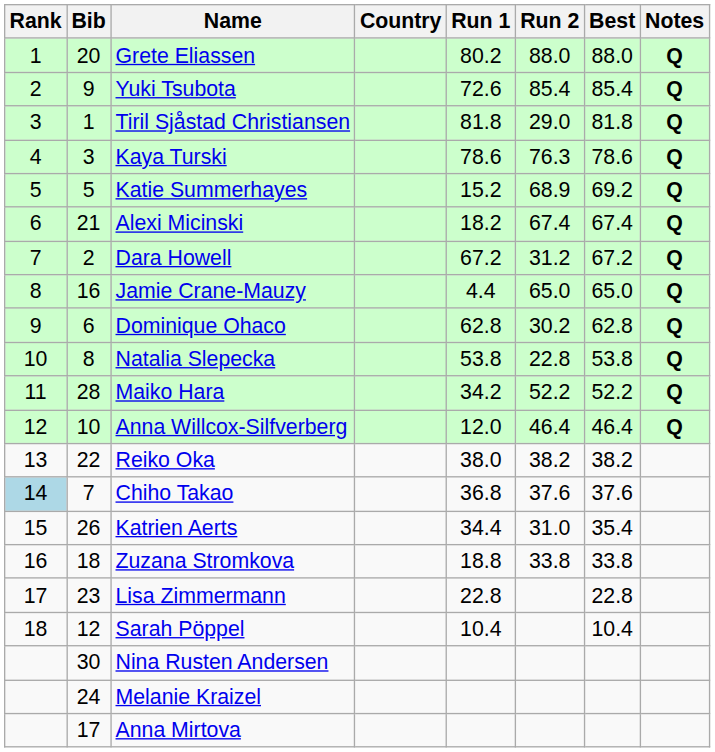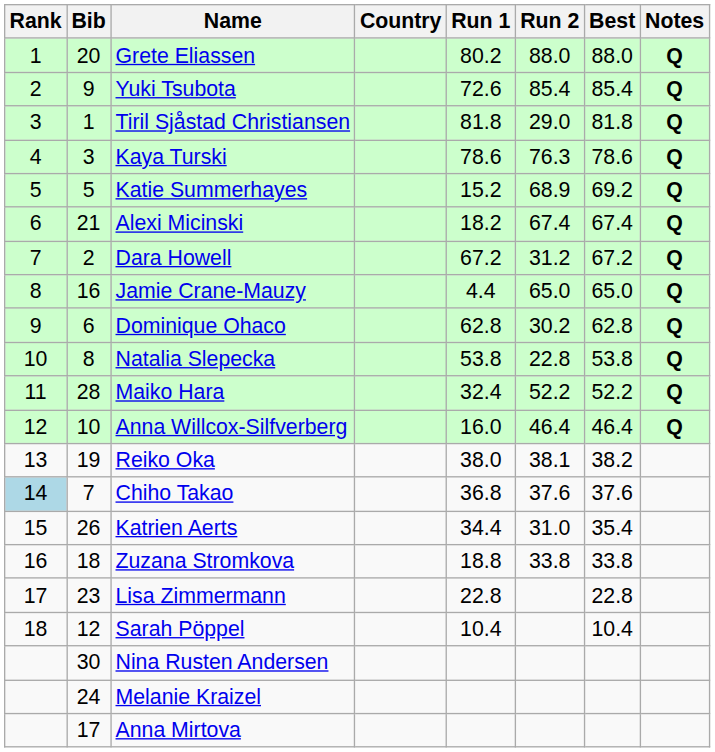Maiko Hara | Run 1: 34.2 -> 32.4
Anna Willcox-Silfverberg | Run 1: 12.0 -> 16.0
Reiko Oka | Bib: 22 -> 19
Reiko Oka | Run 2: 38.2 -> 38.1
